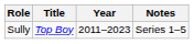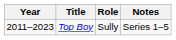columns swapped: Year <-> Role
